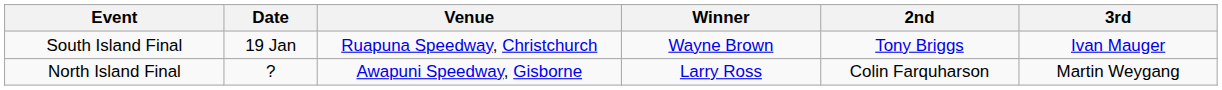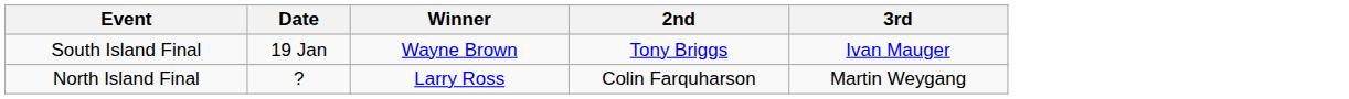- column: Venue | Ruapuna Speedway, Christchurch | Awapuni Speedway, Gisborne
